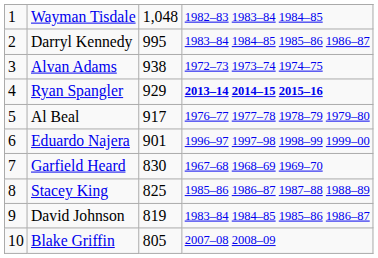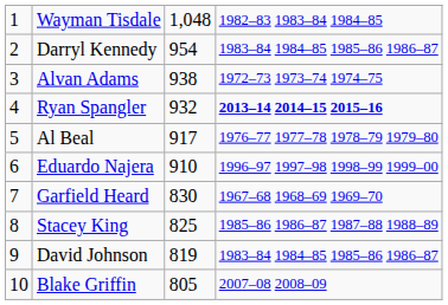Darryl Kennedy | column 3: 995 -> 954
Ryan Spangler | column 3: 929 -> 932
Eduardo Najera | column 3: 901 -> 910
